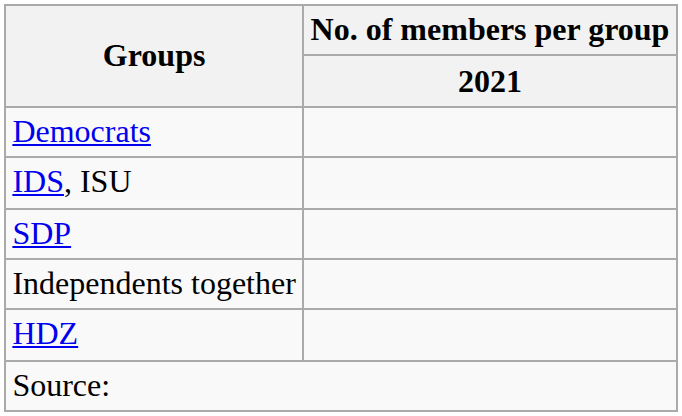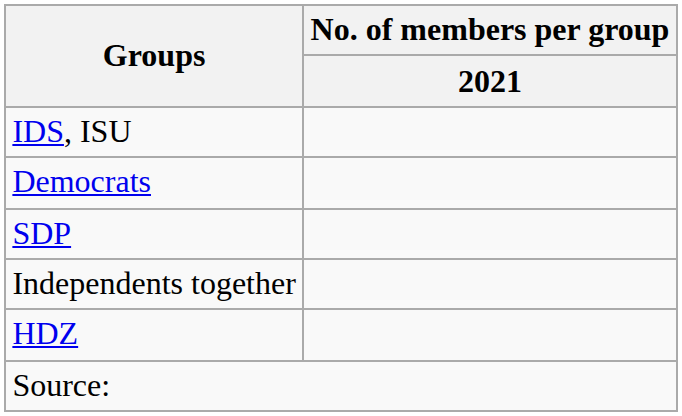rows swapped: IDS, ISU <-> Democrats
